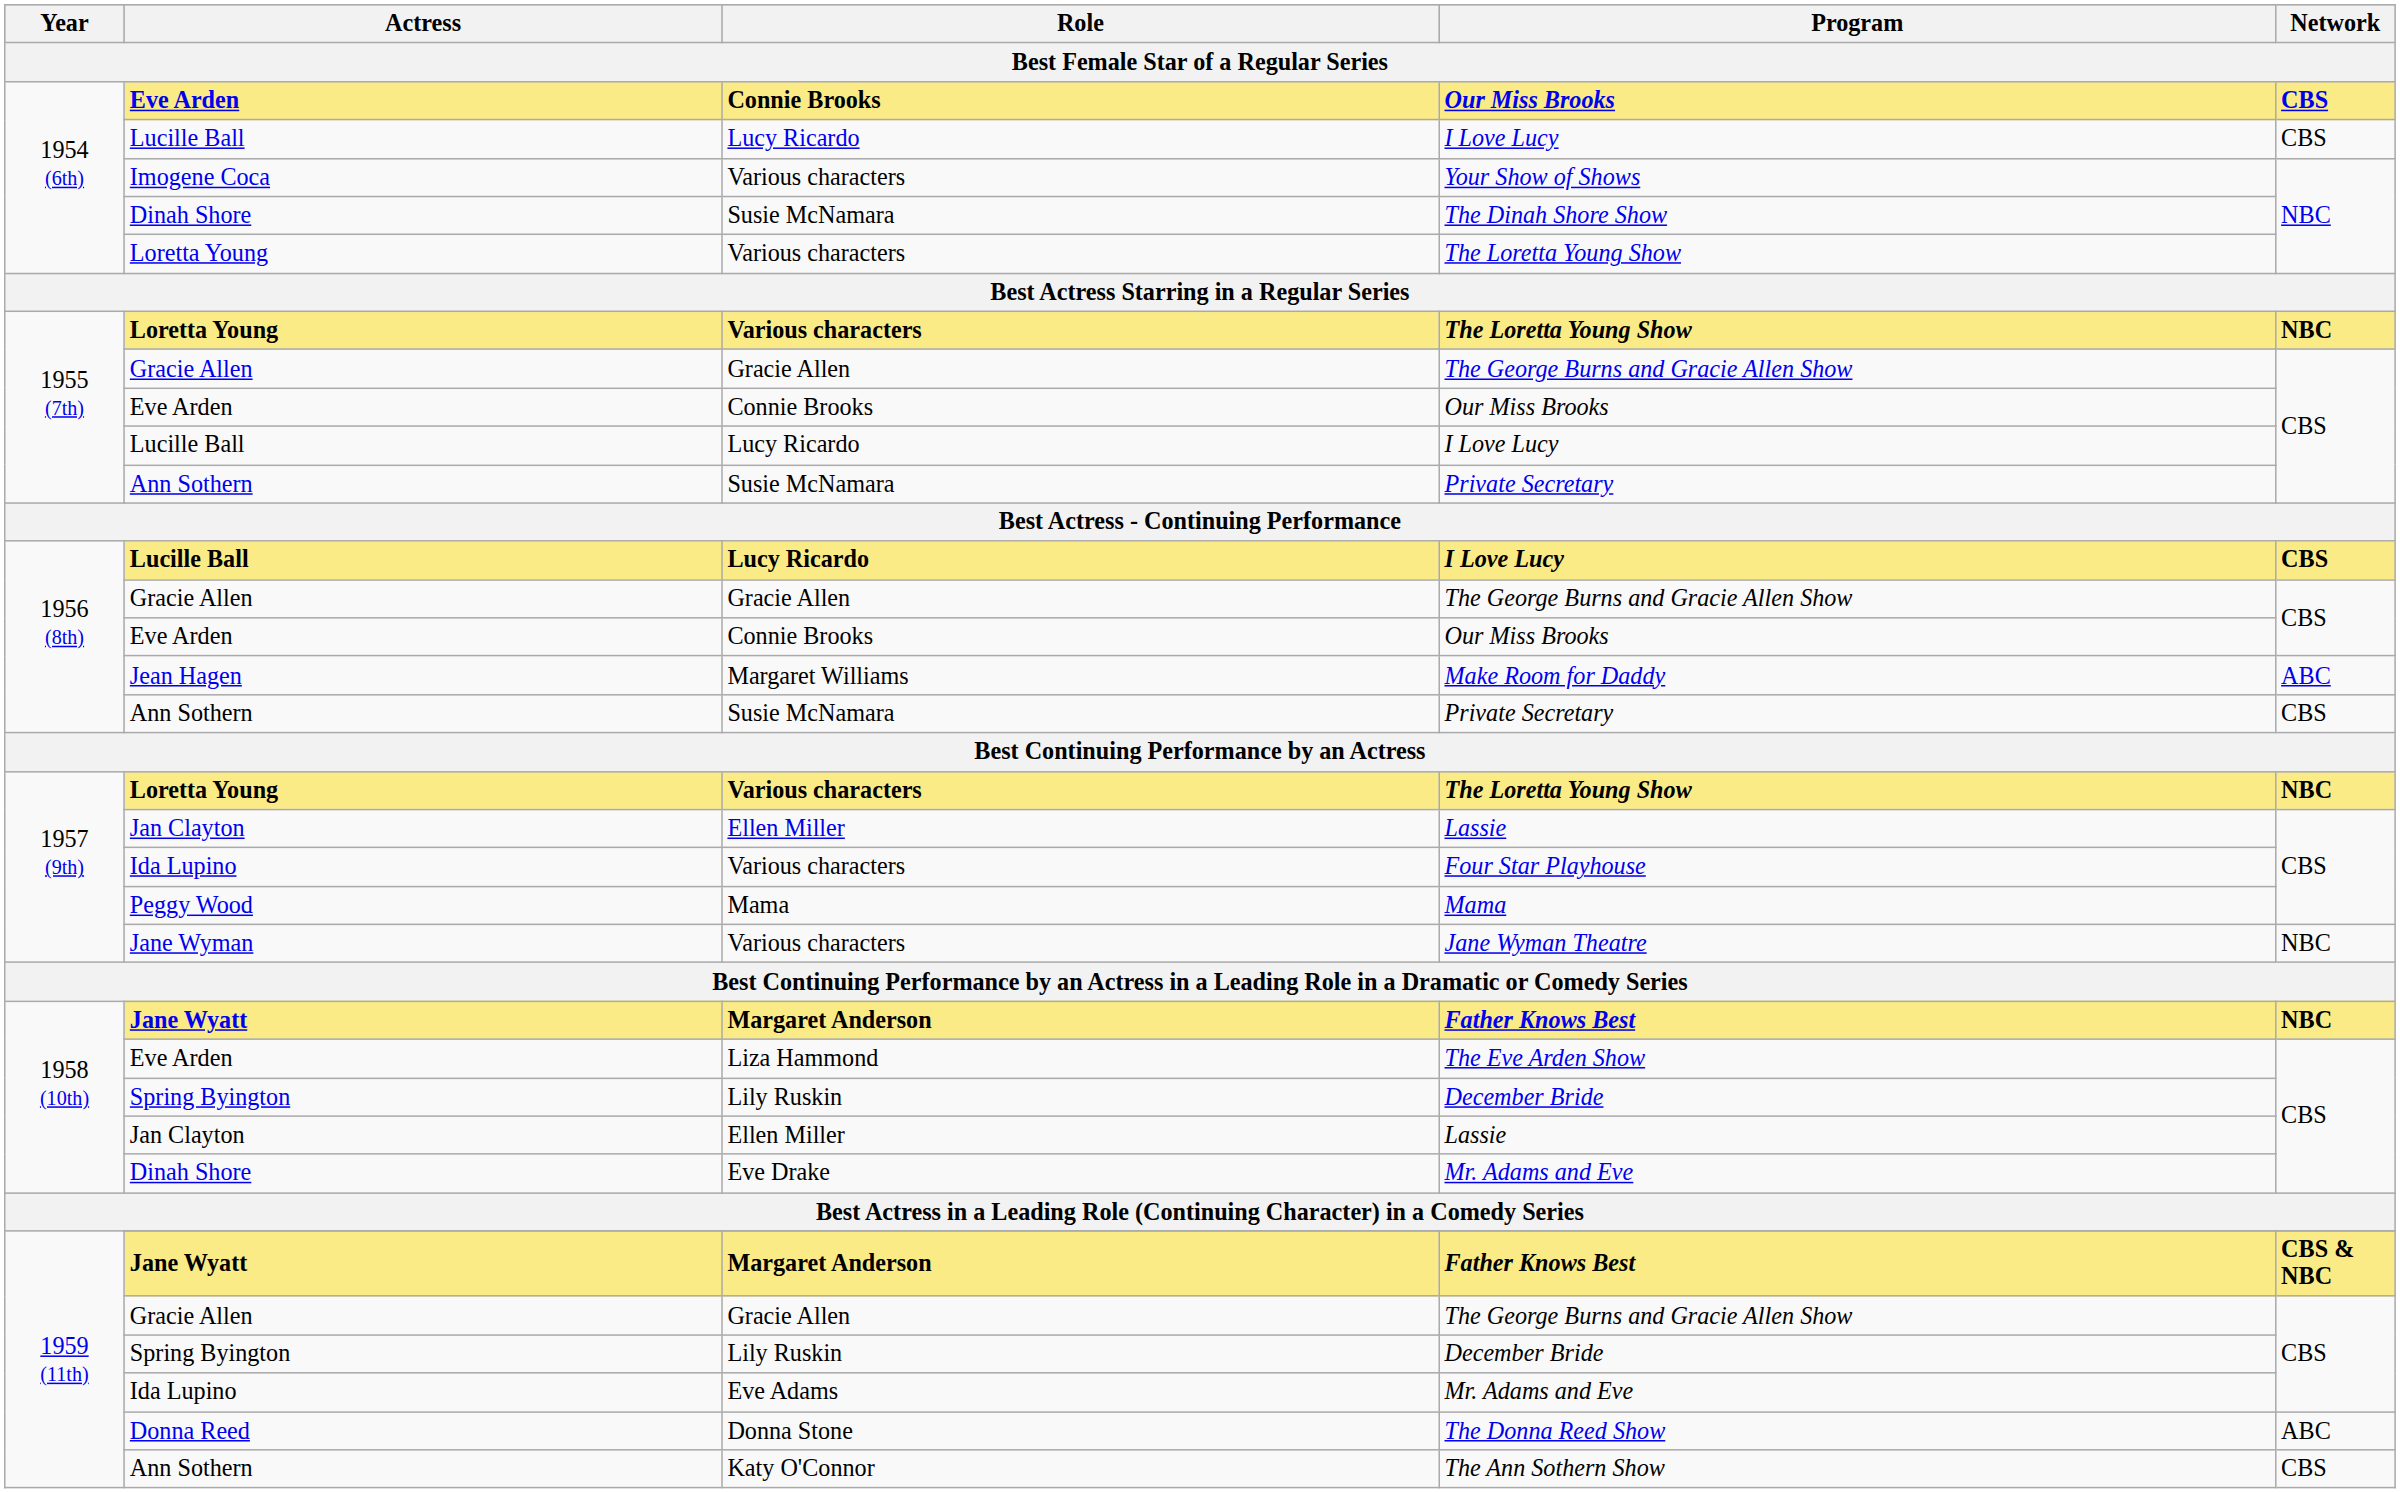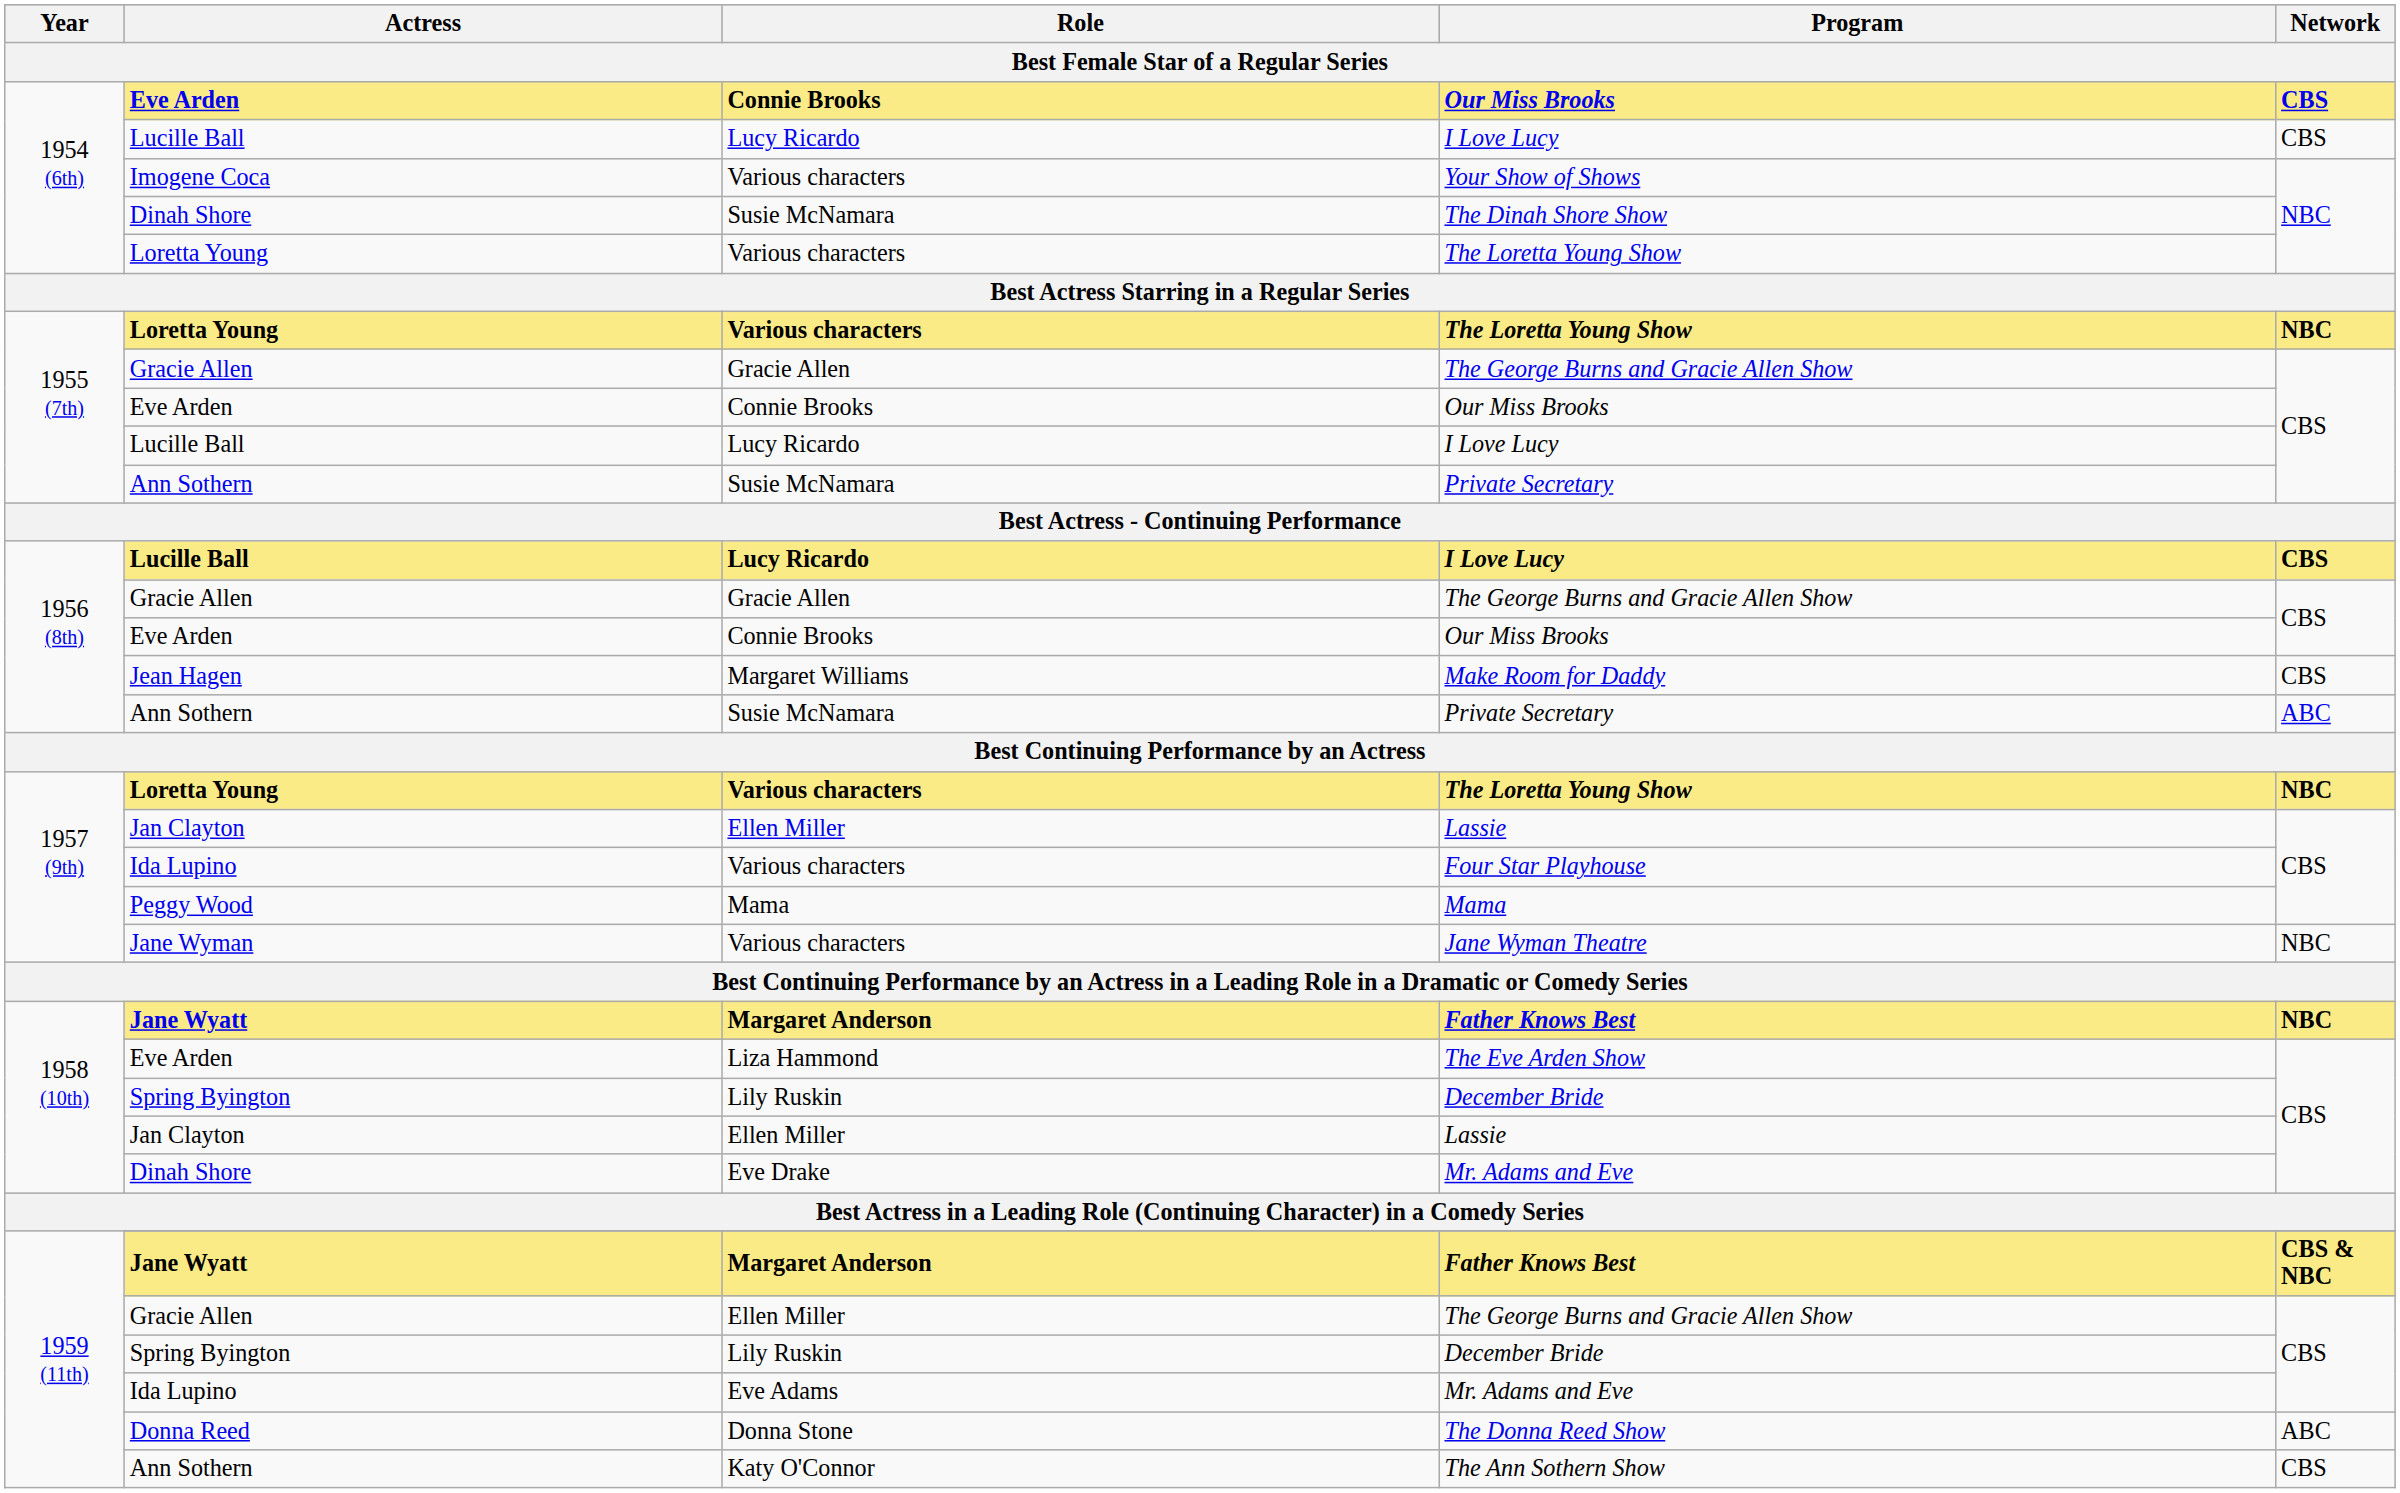Make Room for Daddy | Network: ABC -> CBS
1956 (8th) / Private Secretary | Network: CBS -> ABC
1959 (11th) / The George Burns and Gracie Allen Show | Role: Gracie Allen -> Ellen Miller
